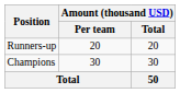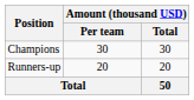rows swapped: Champions <-> Runners-up
